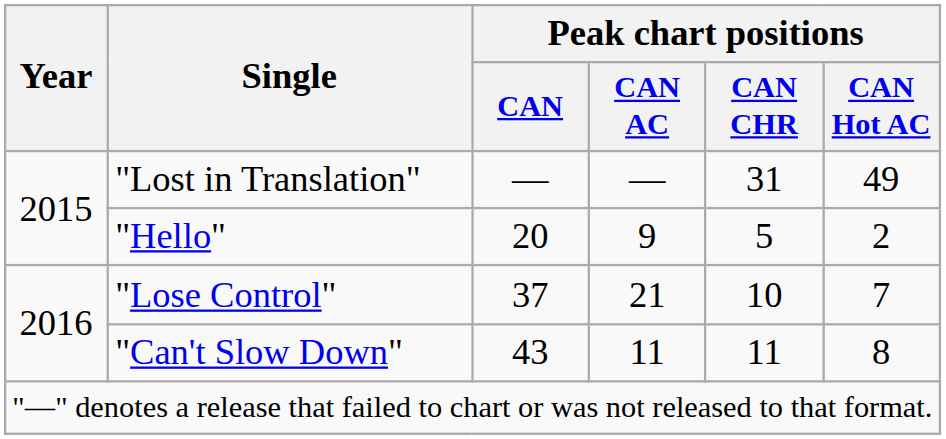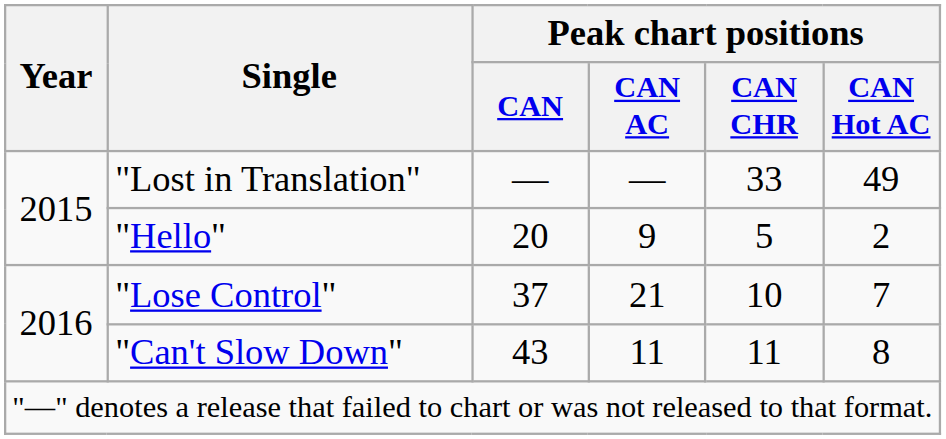"Lost in Translation" | Peak chart positions / CAN CHR: 31 -> 33
